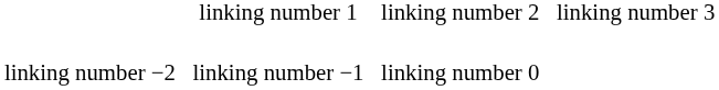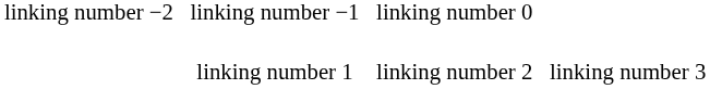rows swapped: linking number −1 <-> linking number 1
